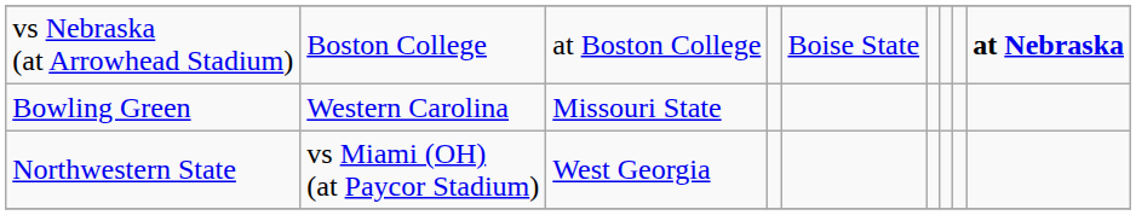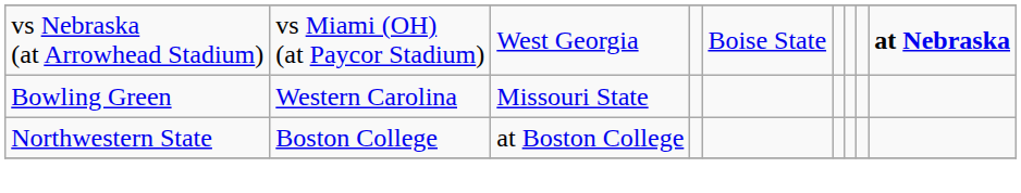vs Nebraska (at Arrowhead Stadium) | column 2: Boston College -> vs Miami (OH) (at Paycor Stadium)
vs Nebraska (at Arrowhead Stadium) | column 3: at Boston College -> West Georgia
Northwestern State | column 2: vs Miami (OH) (at Paycor Stadium) -> Boston College
Northwestern State | column 3: West Georgia -> at Boston College
